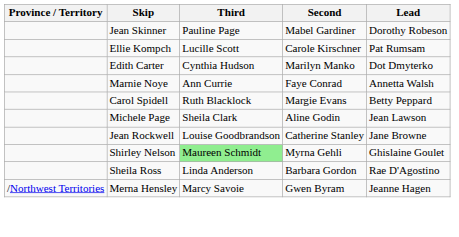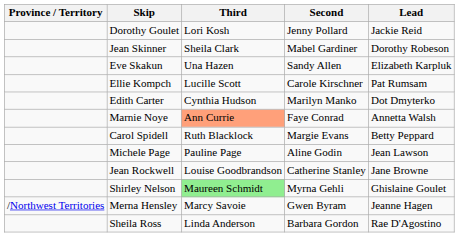+ row: Dorothy Goulet | Lori Kosh | Jenny Pollard | Jackie Reid
Jean Skinner | Third: Pauline Page -> Sheila Clark
+ row: Eve Skakun | Una Hazen | Sandy Allen | Elizabeth Karpluk
Marnie Noye | Third: no background -> lightsalmon background
Michele Page | Third: Sheila Clark -> Pauline Page
rows swapped: Sheila Ross <-> Merna Hensley
